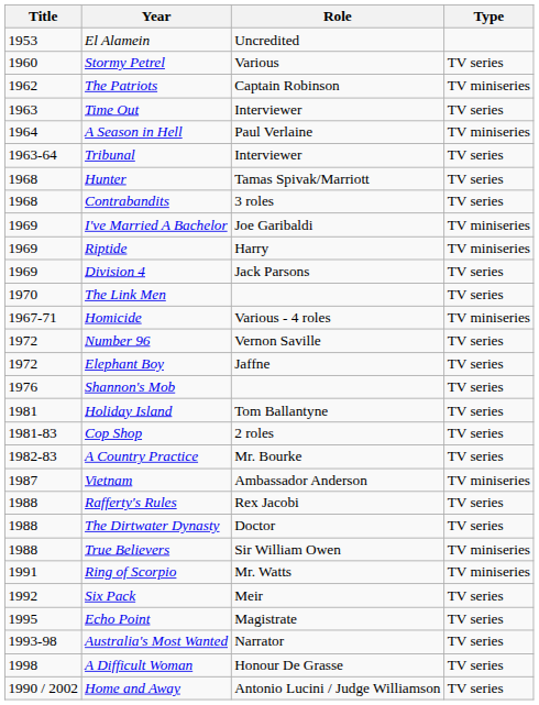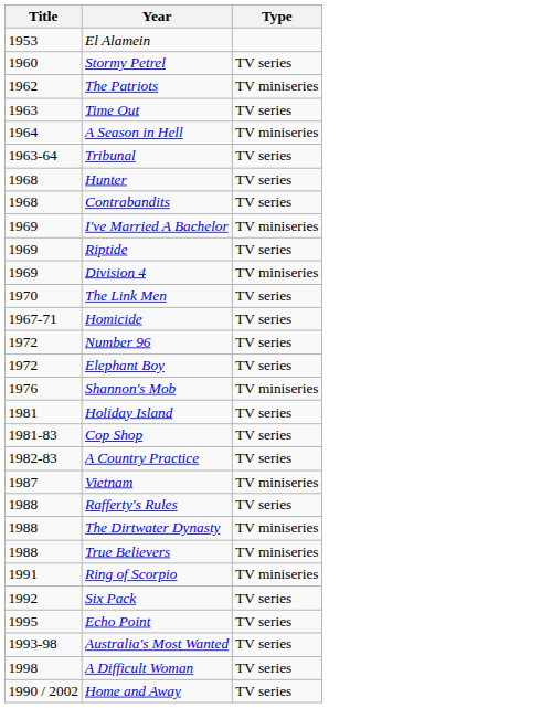- column: Role | Uncredited | Various | Captain Robinson | Interviewer | Paul Verlaine | Interviewer | Tamas Spivak/Marriott | 3 roles | Joe Garibaldi | Harry | Jack Parsons | Various - 4 roles | Vernon Saville | Jaffne | Tom Ballantyne | 2 roles | Mr. Bourke | Ambassador Anderson | Rex Jacobi | Doctor | Sir William Owen | Mr. Watts | Meir | Magistrate | Narrator | Honour De Grasse | Antonio Lucini / Judge Williamson
Riptide | Type: TV miniseries -> TV series
Division 4 | Type: TV series -> TV miniseries
Homicide | Type: TV miniseries -> TV series
Shannon's Mob | Type: TV series -> TV miniseries
The Dirtwater Dynasty | Type: TV series -> TV miniseries
